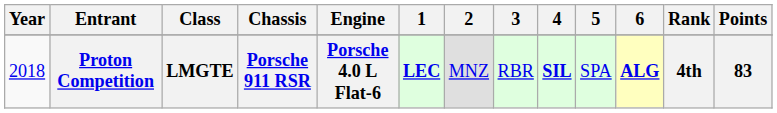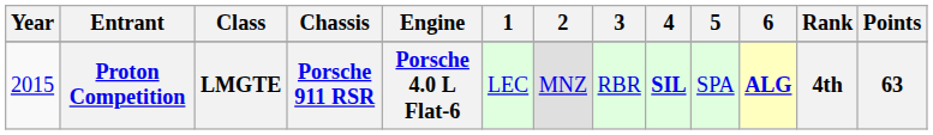Proton Competition | Year: 2018 -> 2015
Proton Competition | 1: bold -> normal
Proton Competition | Points: 83 -> 63
